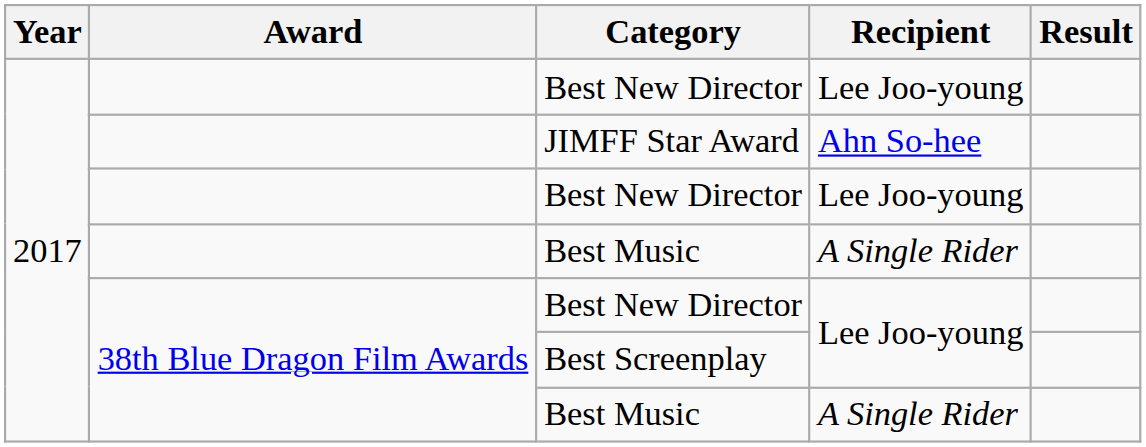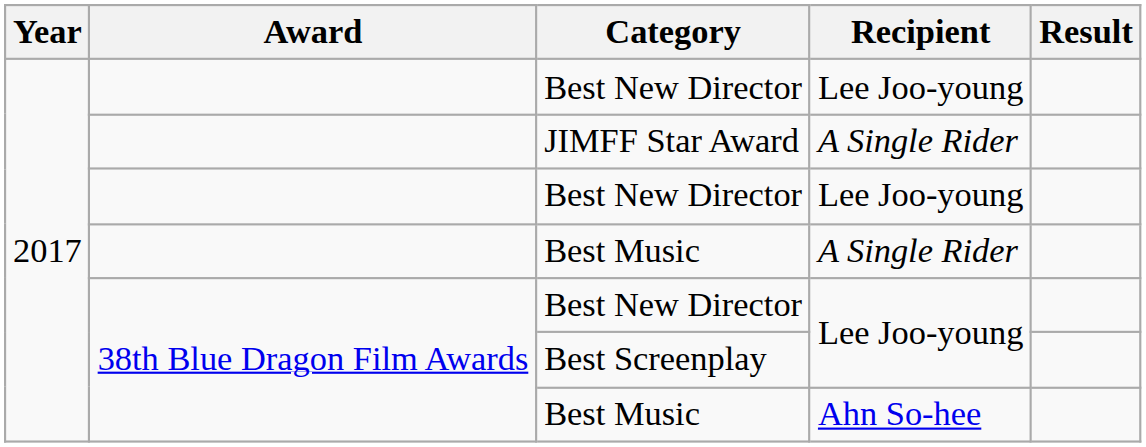JIMFF Star Award | Recipient: Ahn So-hee -> A Single Rider
38th Blue Dragon Film Awards / Best Music | Recipient: A Single Rider -> Ahn So-hee
